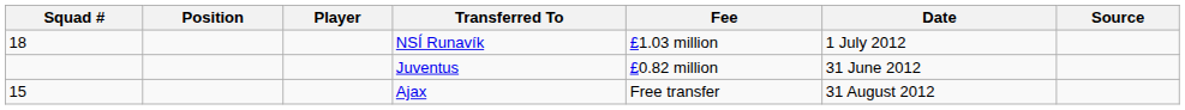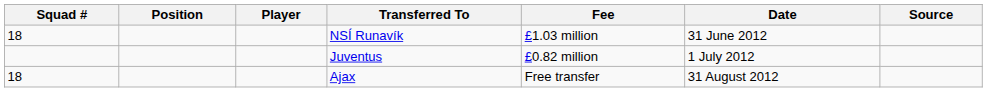NSÍ Runavík | Date: 1 July 2012 -> 31 June 2012
Juventus | Date: 31 June 2012 -> 1 July 2012
Ajax | Squad #: 15 -> 18
